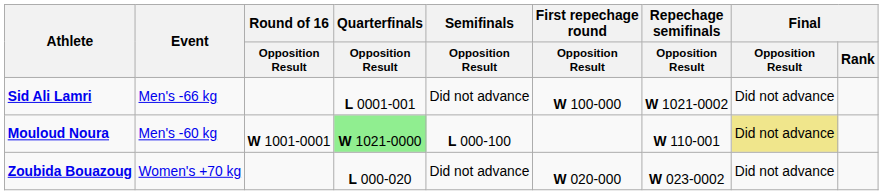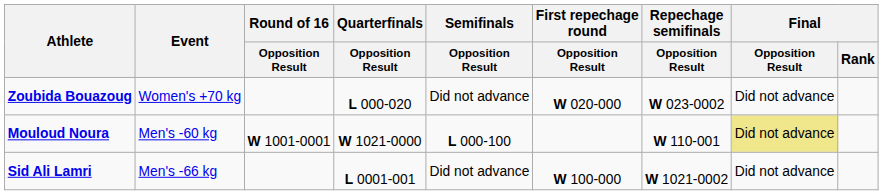rows swapped: Sid Ali Lamri <-> Zoubida Bouazoug
Mouloud Noura | Quarterfinals / Opposition Result: lightgreen background -> no background
